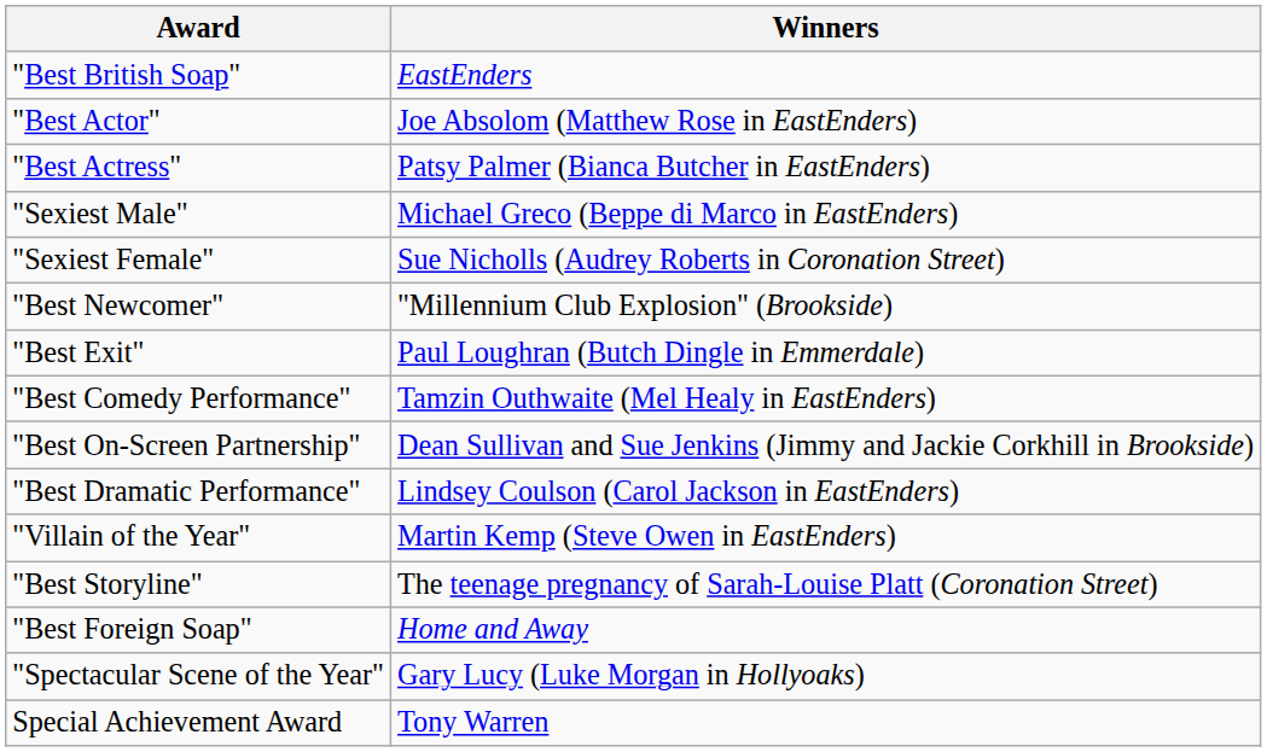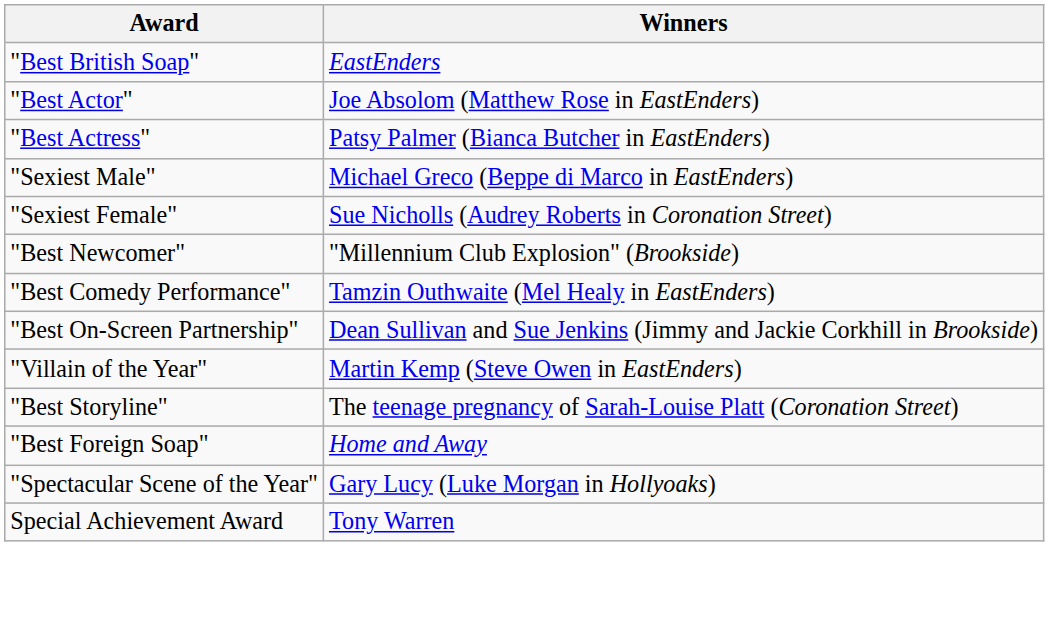- row: "Best Exit" | Paul Loughran (Butch Dingle in Emmerdale)
- row: "Best Dramatic Performance" | Lindsey Coulson (Carol Jackson in EastEnders)
